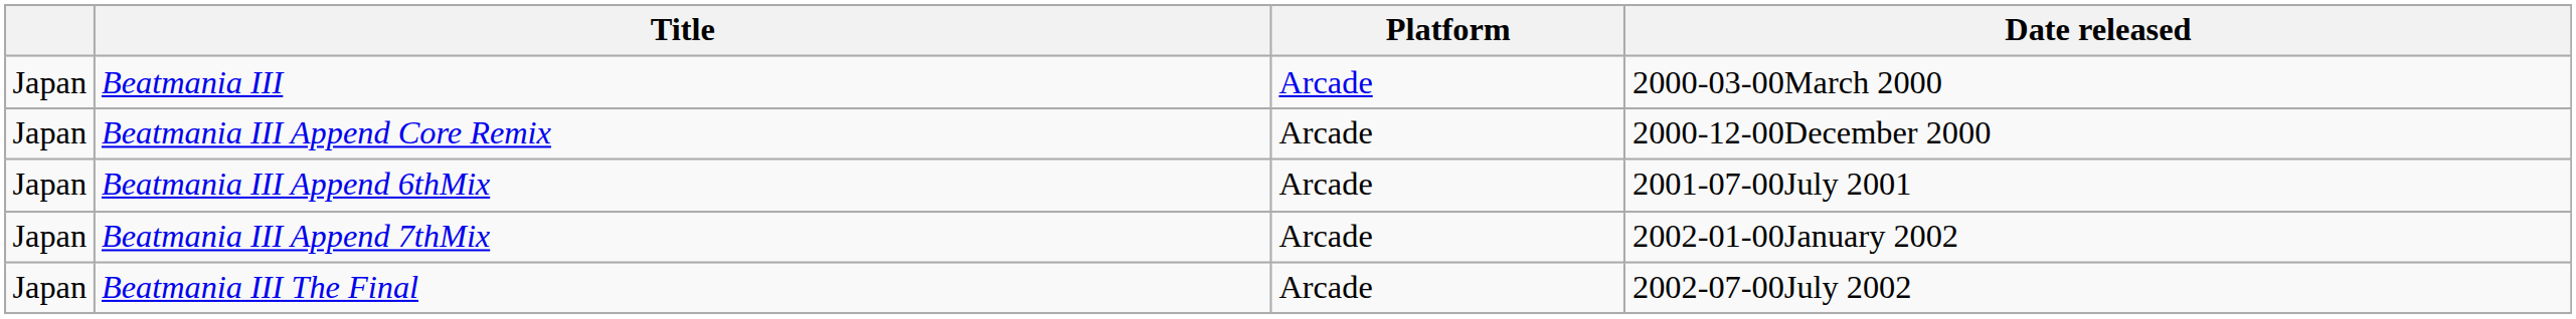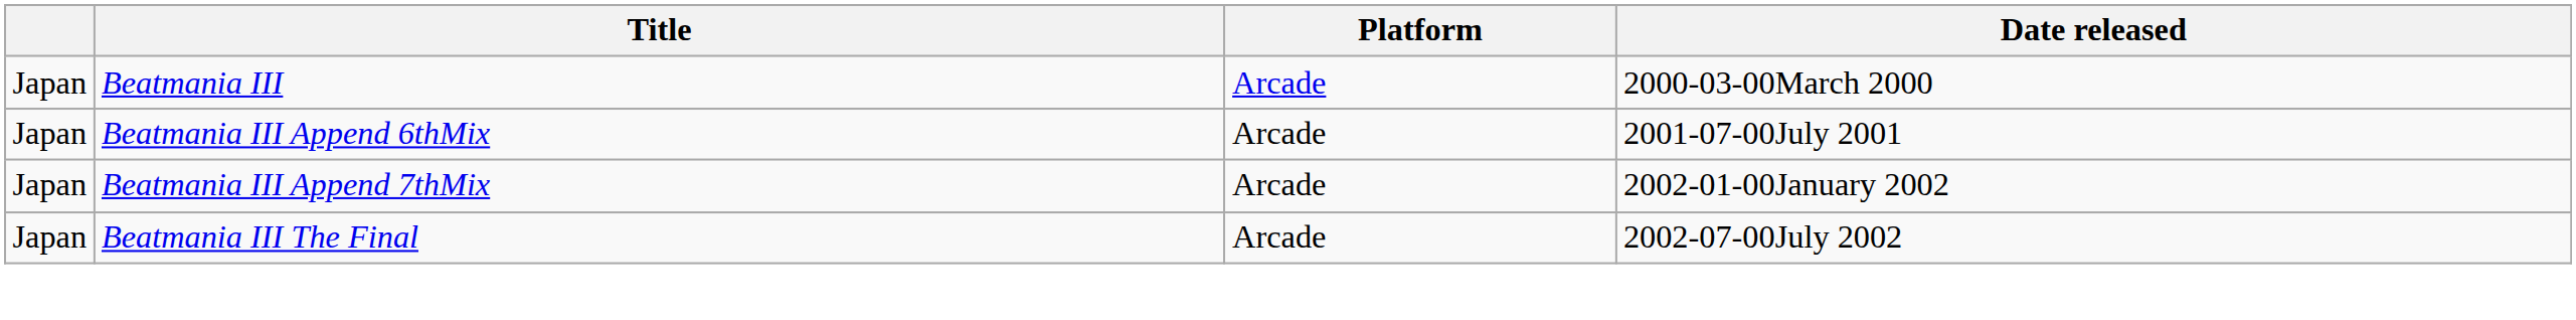- row: Japan | Beatmania III Append Core Remix | Arcade | 2000-12-00December 2000
